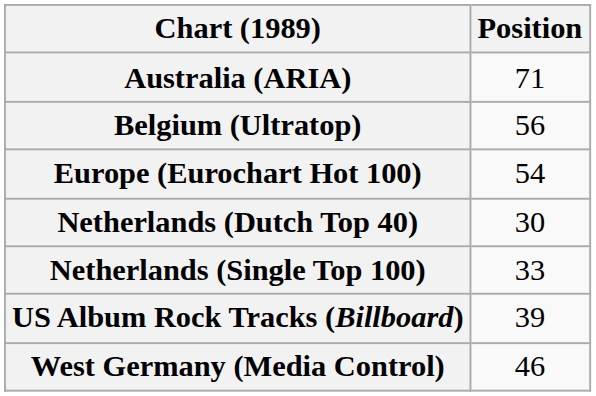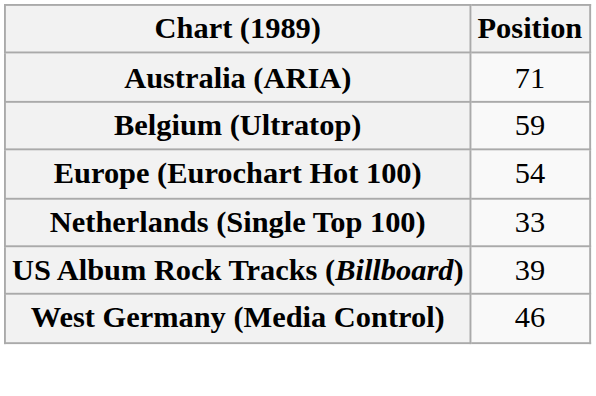Belgium (Ultratop) | Position: 56 -> 59
- row: Netherlands (Dutch Top 40) | 30
